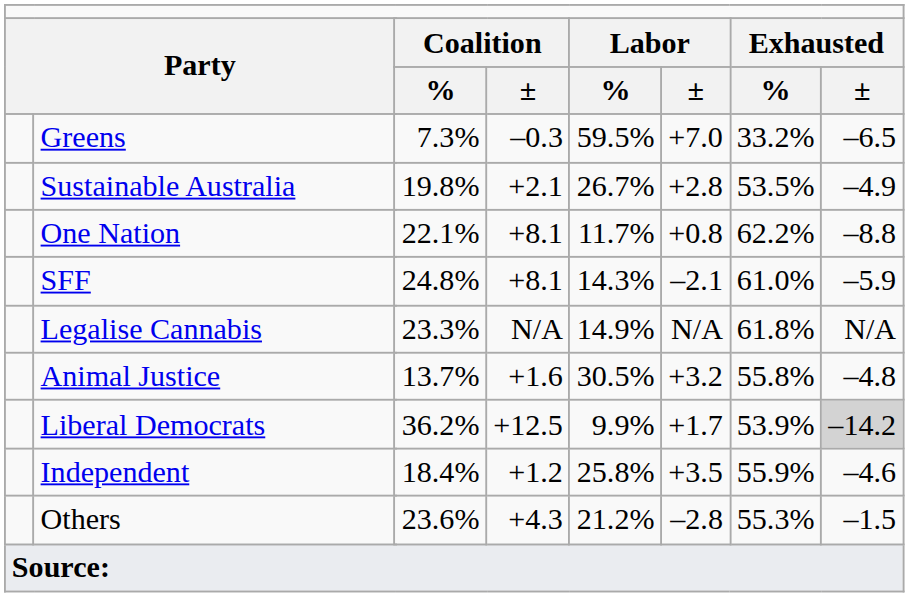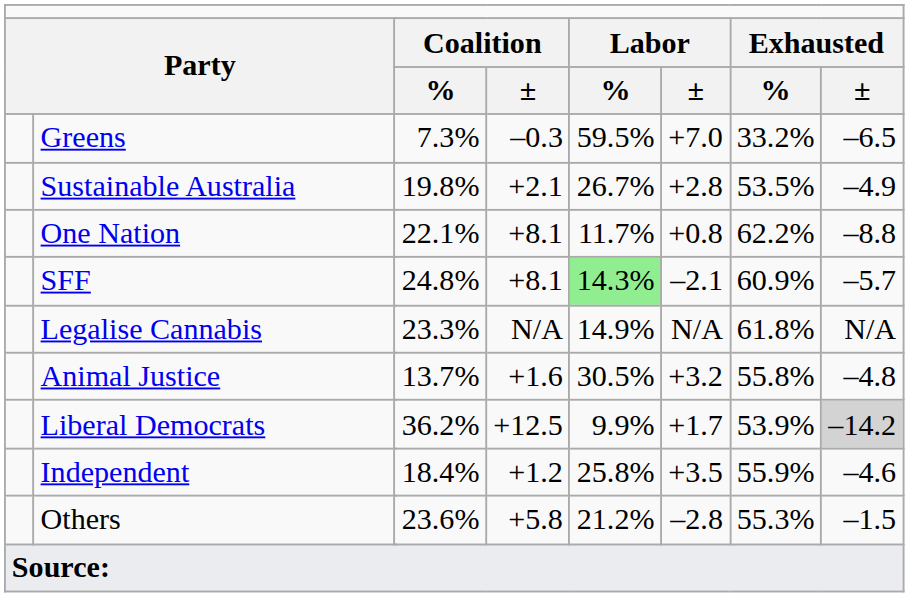SFF | column 6: no background -> lightgreen background
SFF | column 8: 61.0% -> 60.9%
SFF | column 9: –5.9 -> –5.7
Others | column 5: +4.3 -> +5.8
